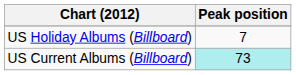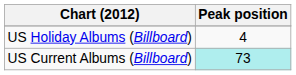US Holiday Albums (Billboard) | Peak position: 7 -> 4
